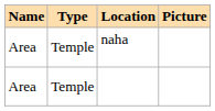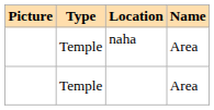columns swapped: Name <-> Picture
